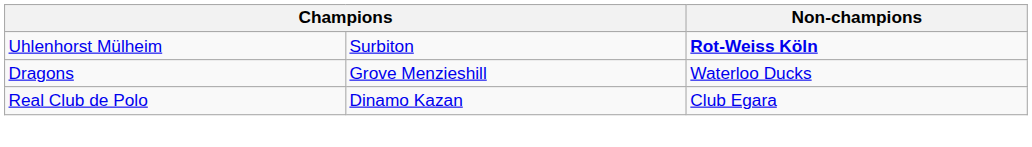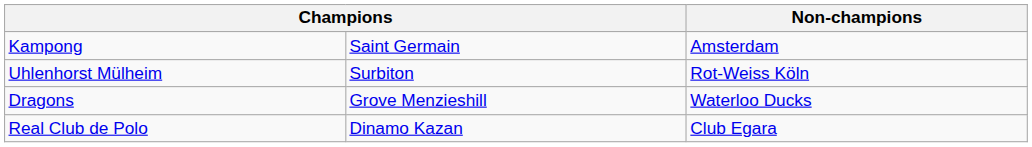+ row: Kampong | Saint Germain | Amsterdam
Uhlenhorst Mülheim | Non-champions: bold -> normal
